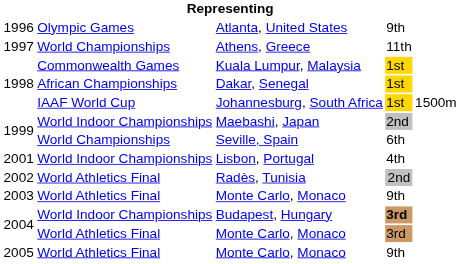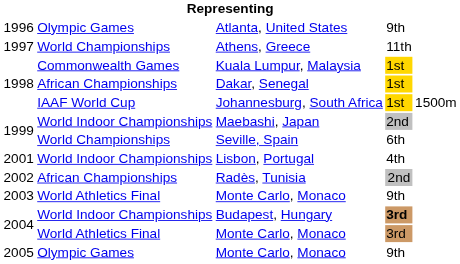Radès, Tunisia | column 2: World Athletics Final -> African Championships
2005 / Monte Carlo, Monaco | column 2: World Athletics Final -> Olympic Games
